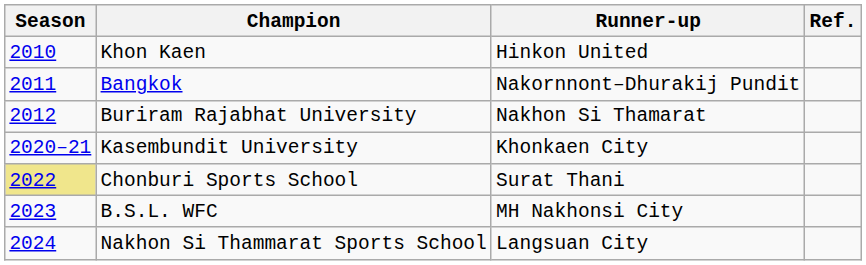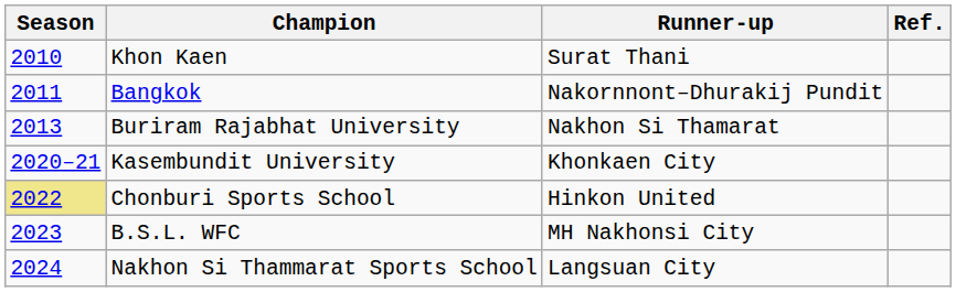Khon Kaen | Runner-up: Hinkon United -> Surat Thani
Buriram Rajabhat University | Season: 2012 -> 2013
Chonburi Sports School | Runner-up: Surat Thani -> Hinkon United
